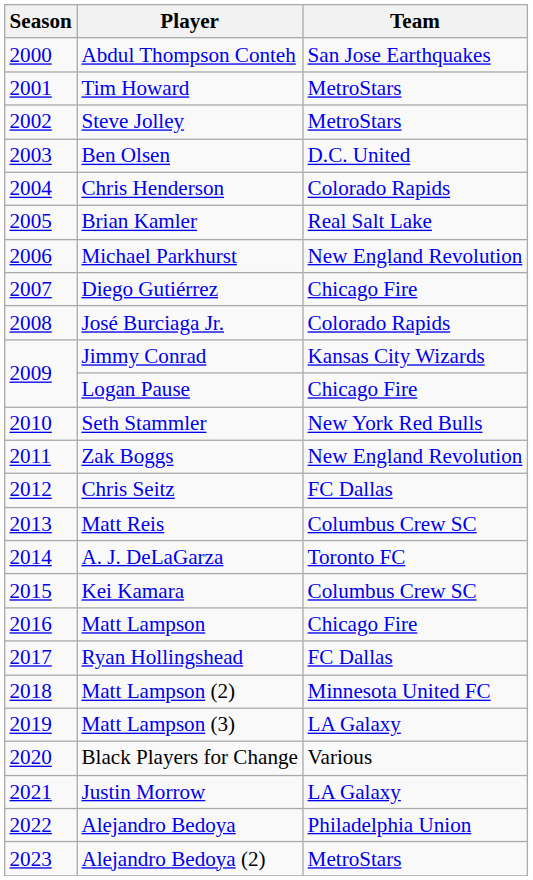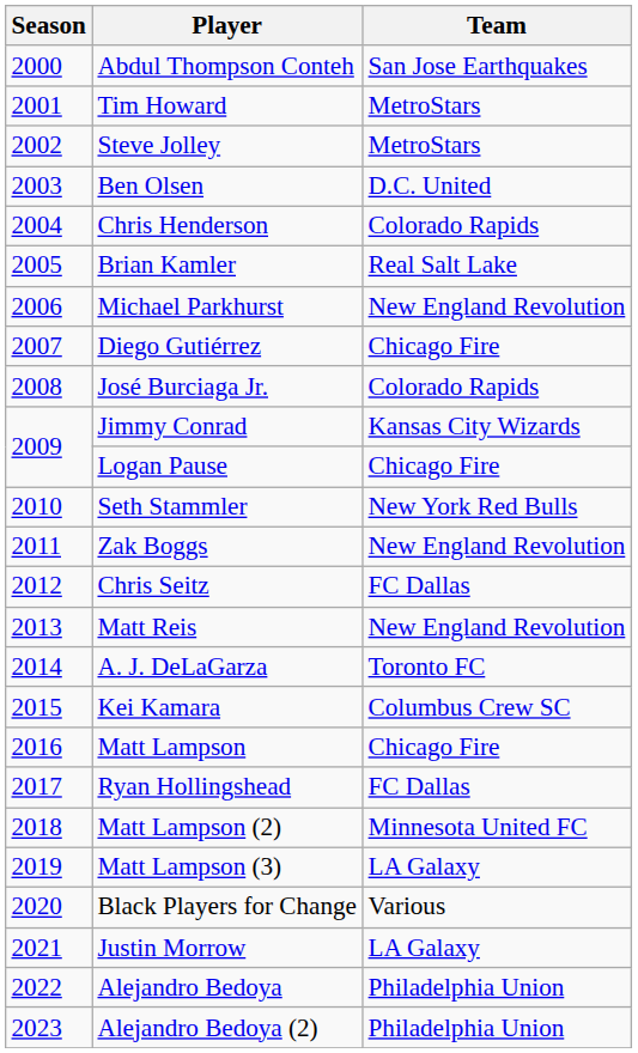Matt Reis | Team: Columbus Crew SC -> New England Revolution
Alejandro Bedoya (2) | Team: MetroStars -> Philadelphia Union
